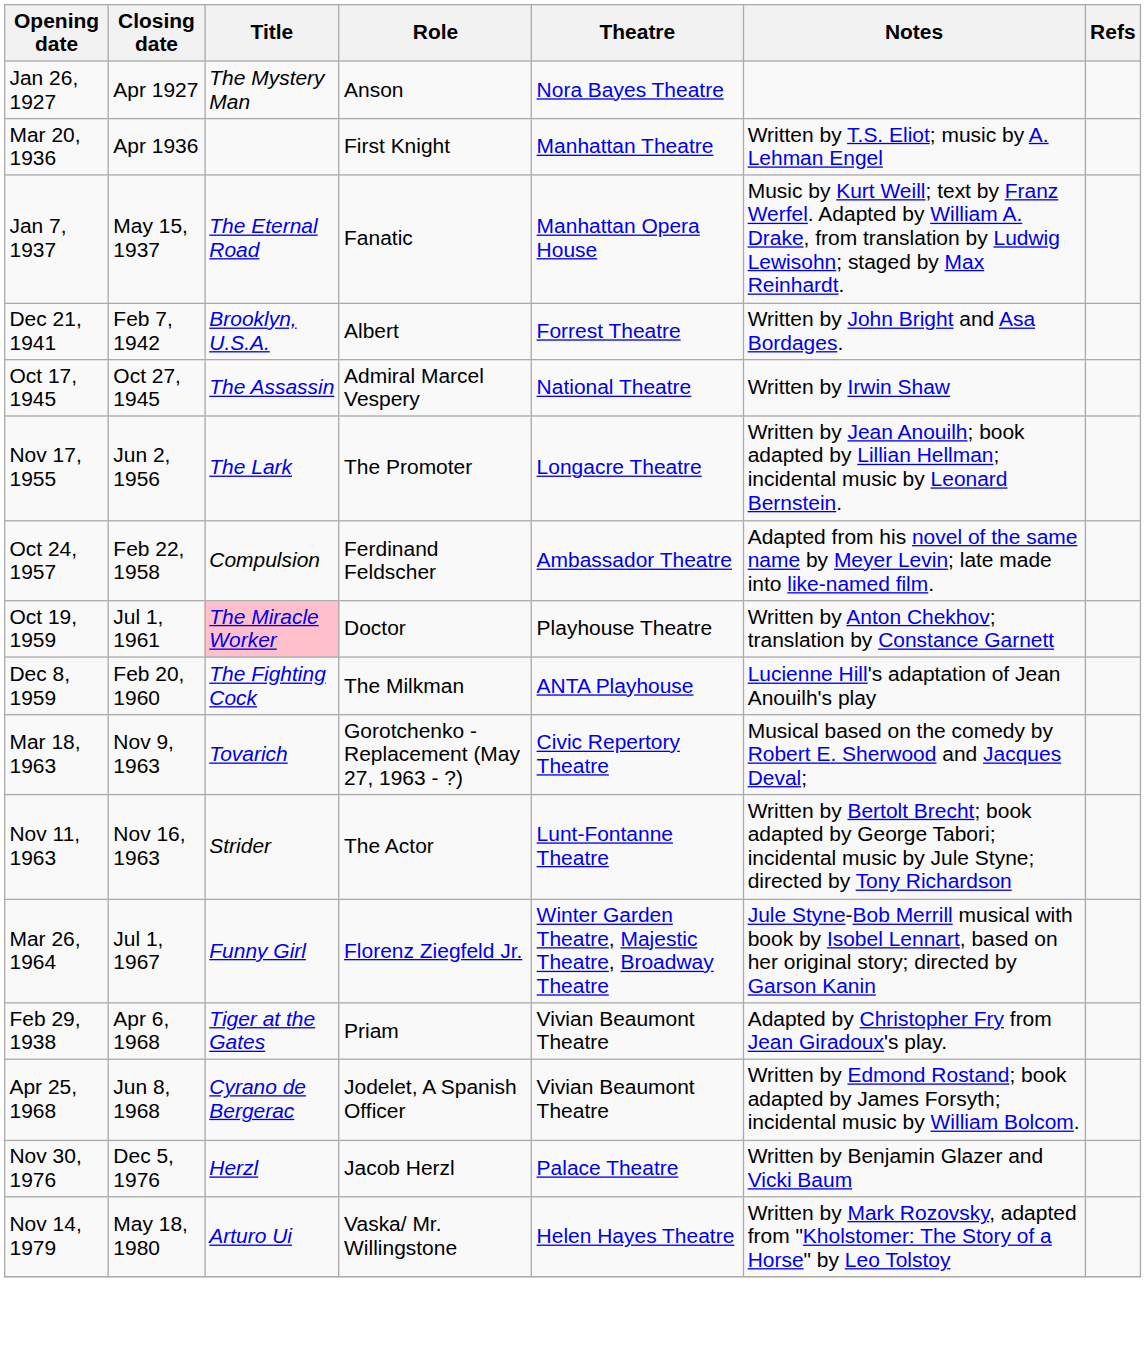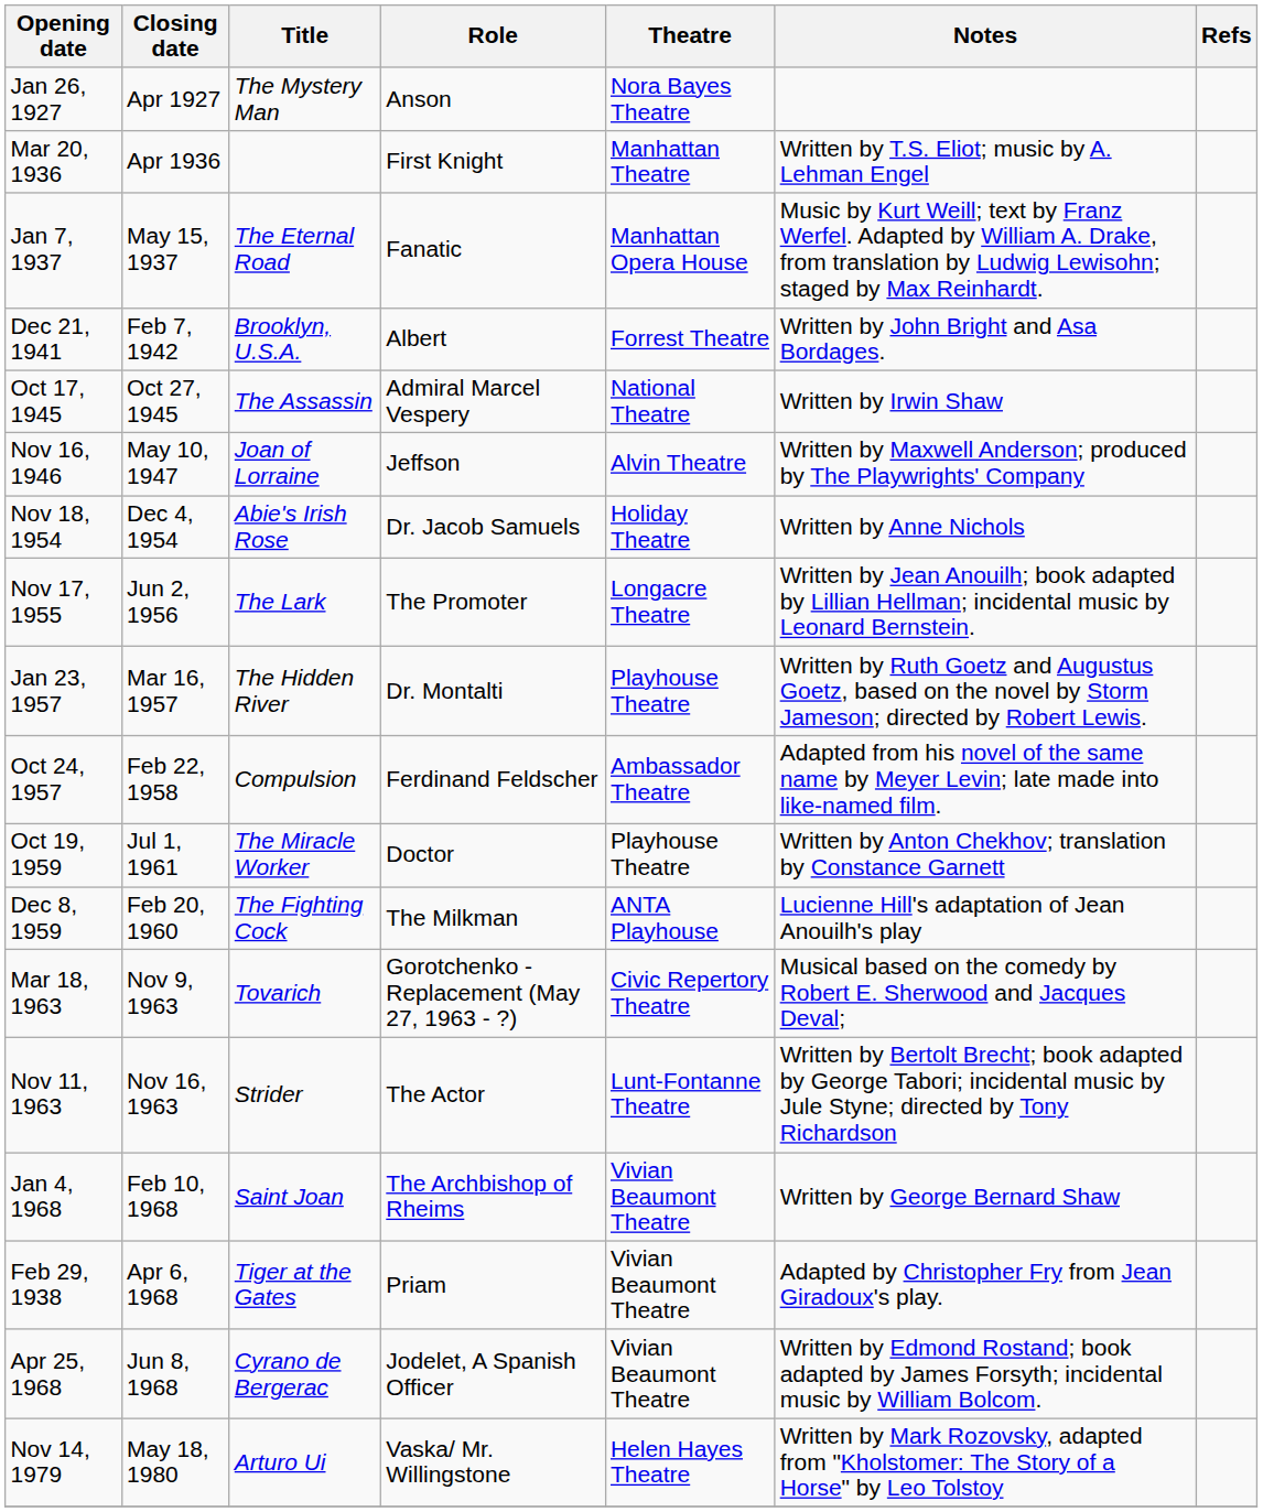+ row: Nov 16, 1946 | May 10, 1947 | Joan of Lorraine | Jeffson | Alvin Theatre | Written by Maxwell Anderson; produced by The Playwrights' Company
+ row: Nov 18, 1954 | Dec 4, 1954 | Abie's Irish Rose | Dr. Jacob Samuels | Holiday Theatre | Written by Anne Nichols
+ row: Jan 23, 1957 | Mar 16, 1957 | The Hidden River | Dr. Montalti | Playhouse Theatre | Written by Ruth Goetz and Augustus Goetz, based on the novel by Storm Jameson; directed by Robert Lewis.
Oct 19, 1959 | Title: pink background -> no background
- row: Mar 26, 1964 | Jul 1, 1967 | Funny Girl | Florenz Ziegfeld Jr. | Winter Garden Theatre, Majestic Theatre, Broadway Theatre | Jule Styne-Bob Merrill musical with book by Isobel Lennart, based on her original story; directed by Garson Kanin
+ row: Jan 4, 1968 | Feb 10, 1968 | Saint Joan | The Archbishop of Rheims | Vivian Beaumont Theatre | Written by George Bernard Shaw
- row: Nov 30, 1976 | Dec 5, 1976 | Herzl | Jacob Herzl | Palace Theatre | Written by Benjamin Glazer and Vicki Baum
